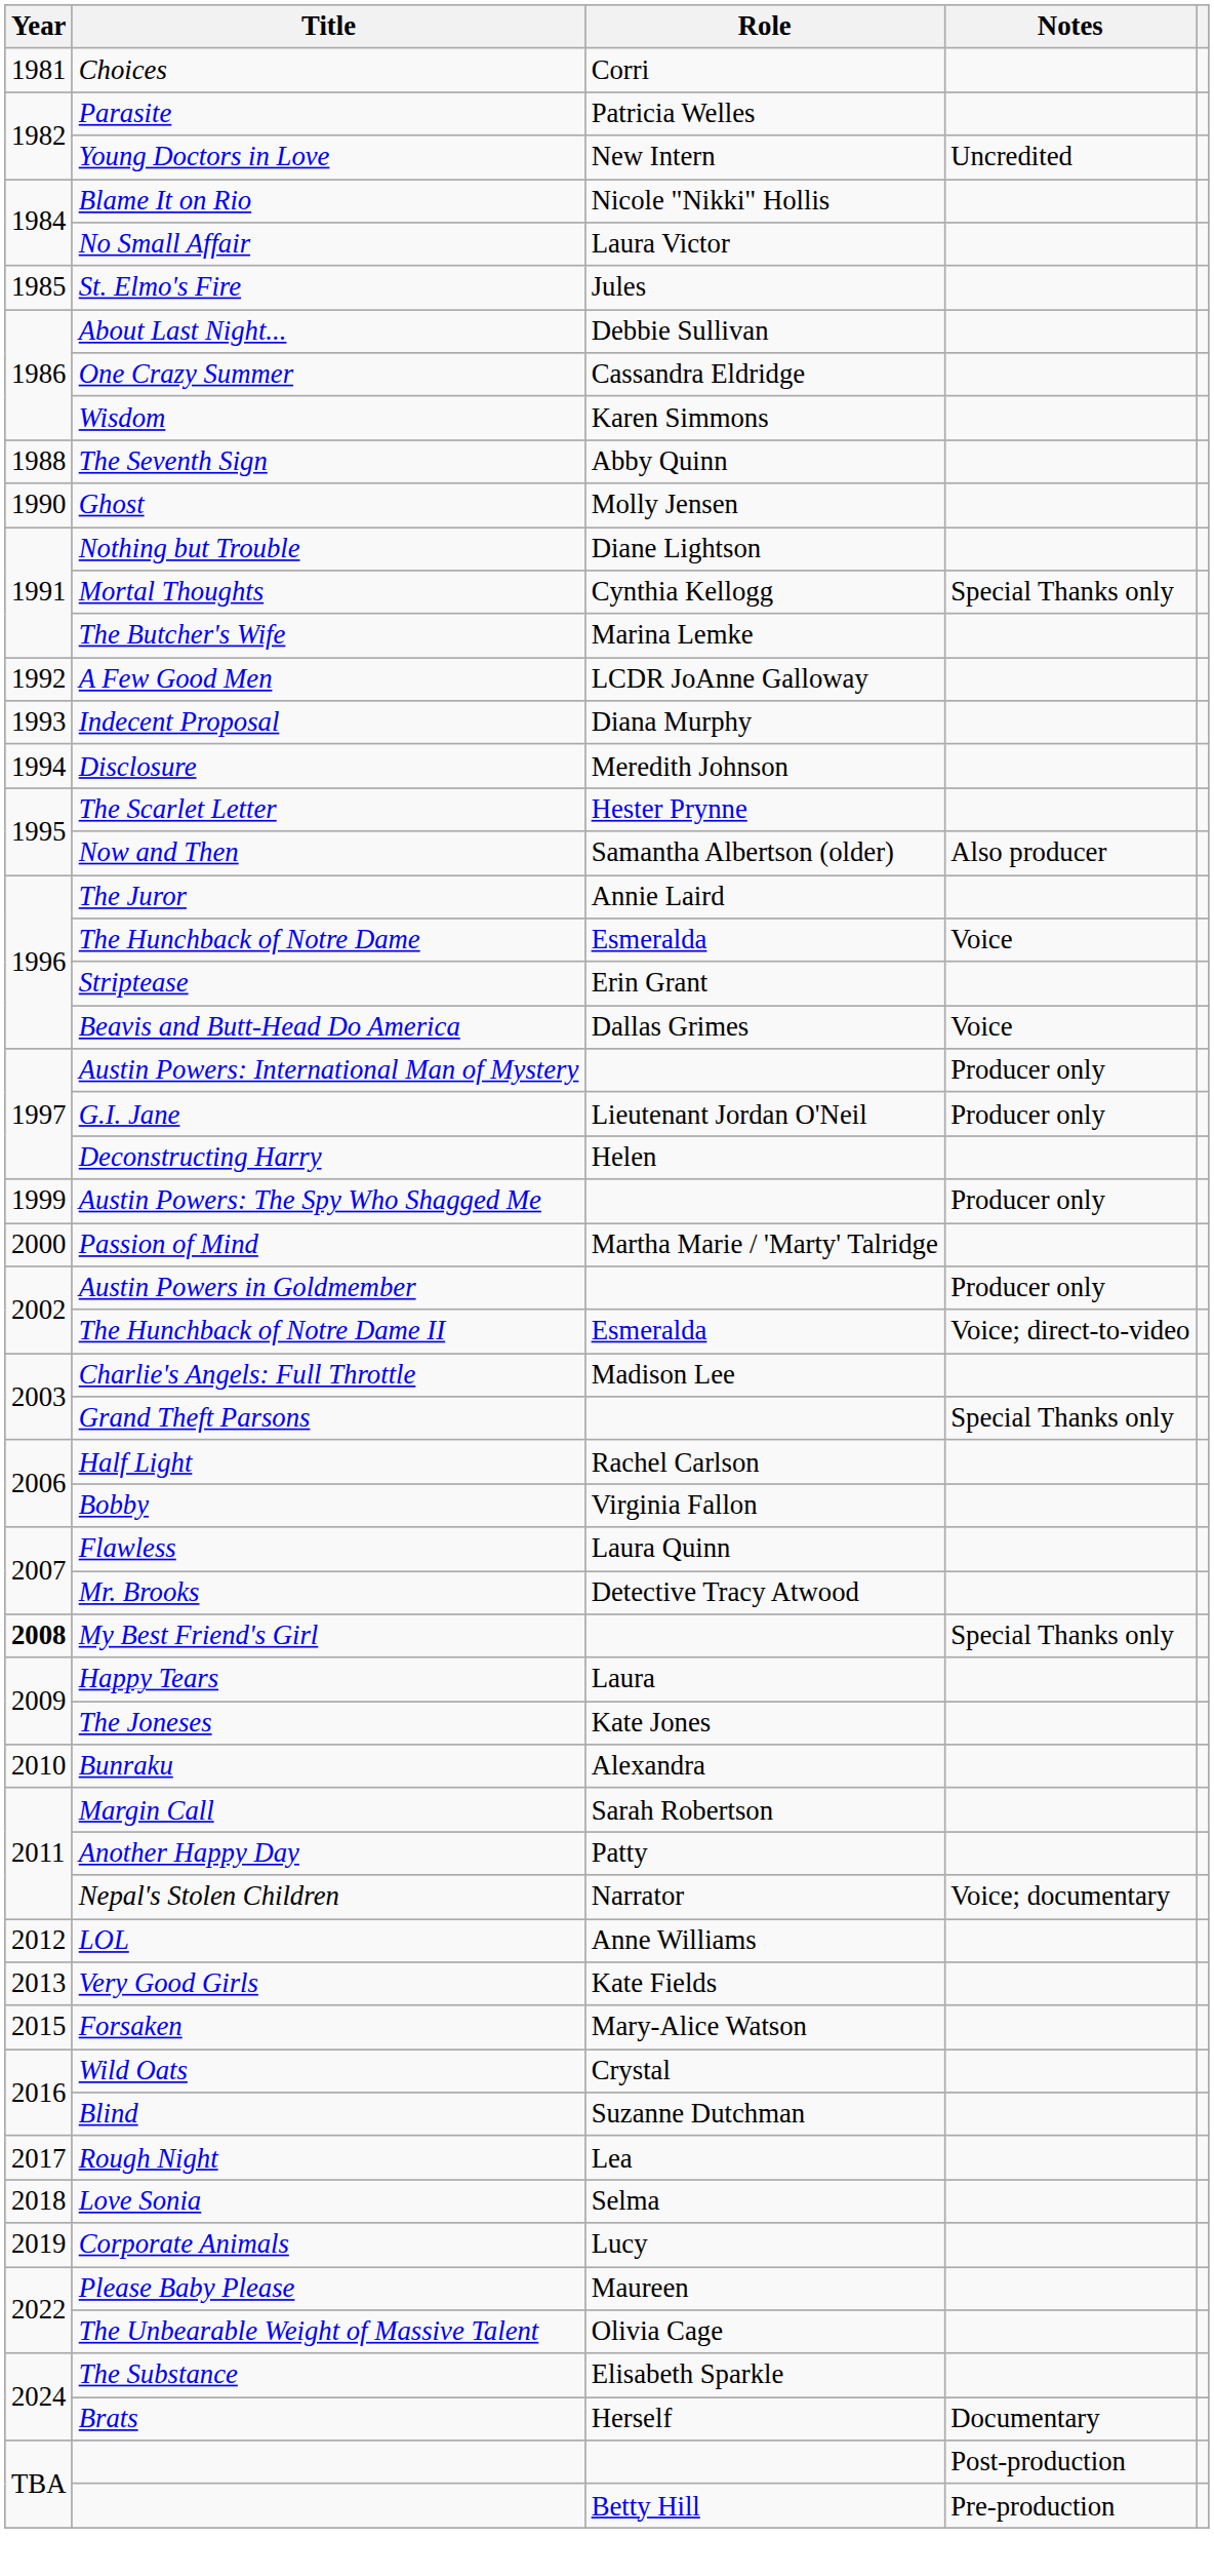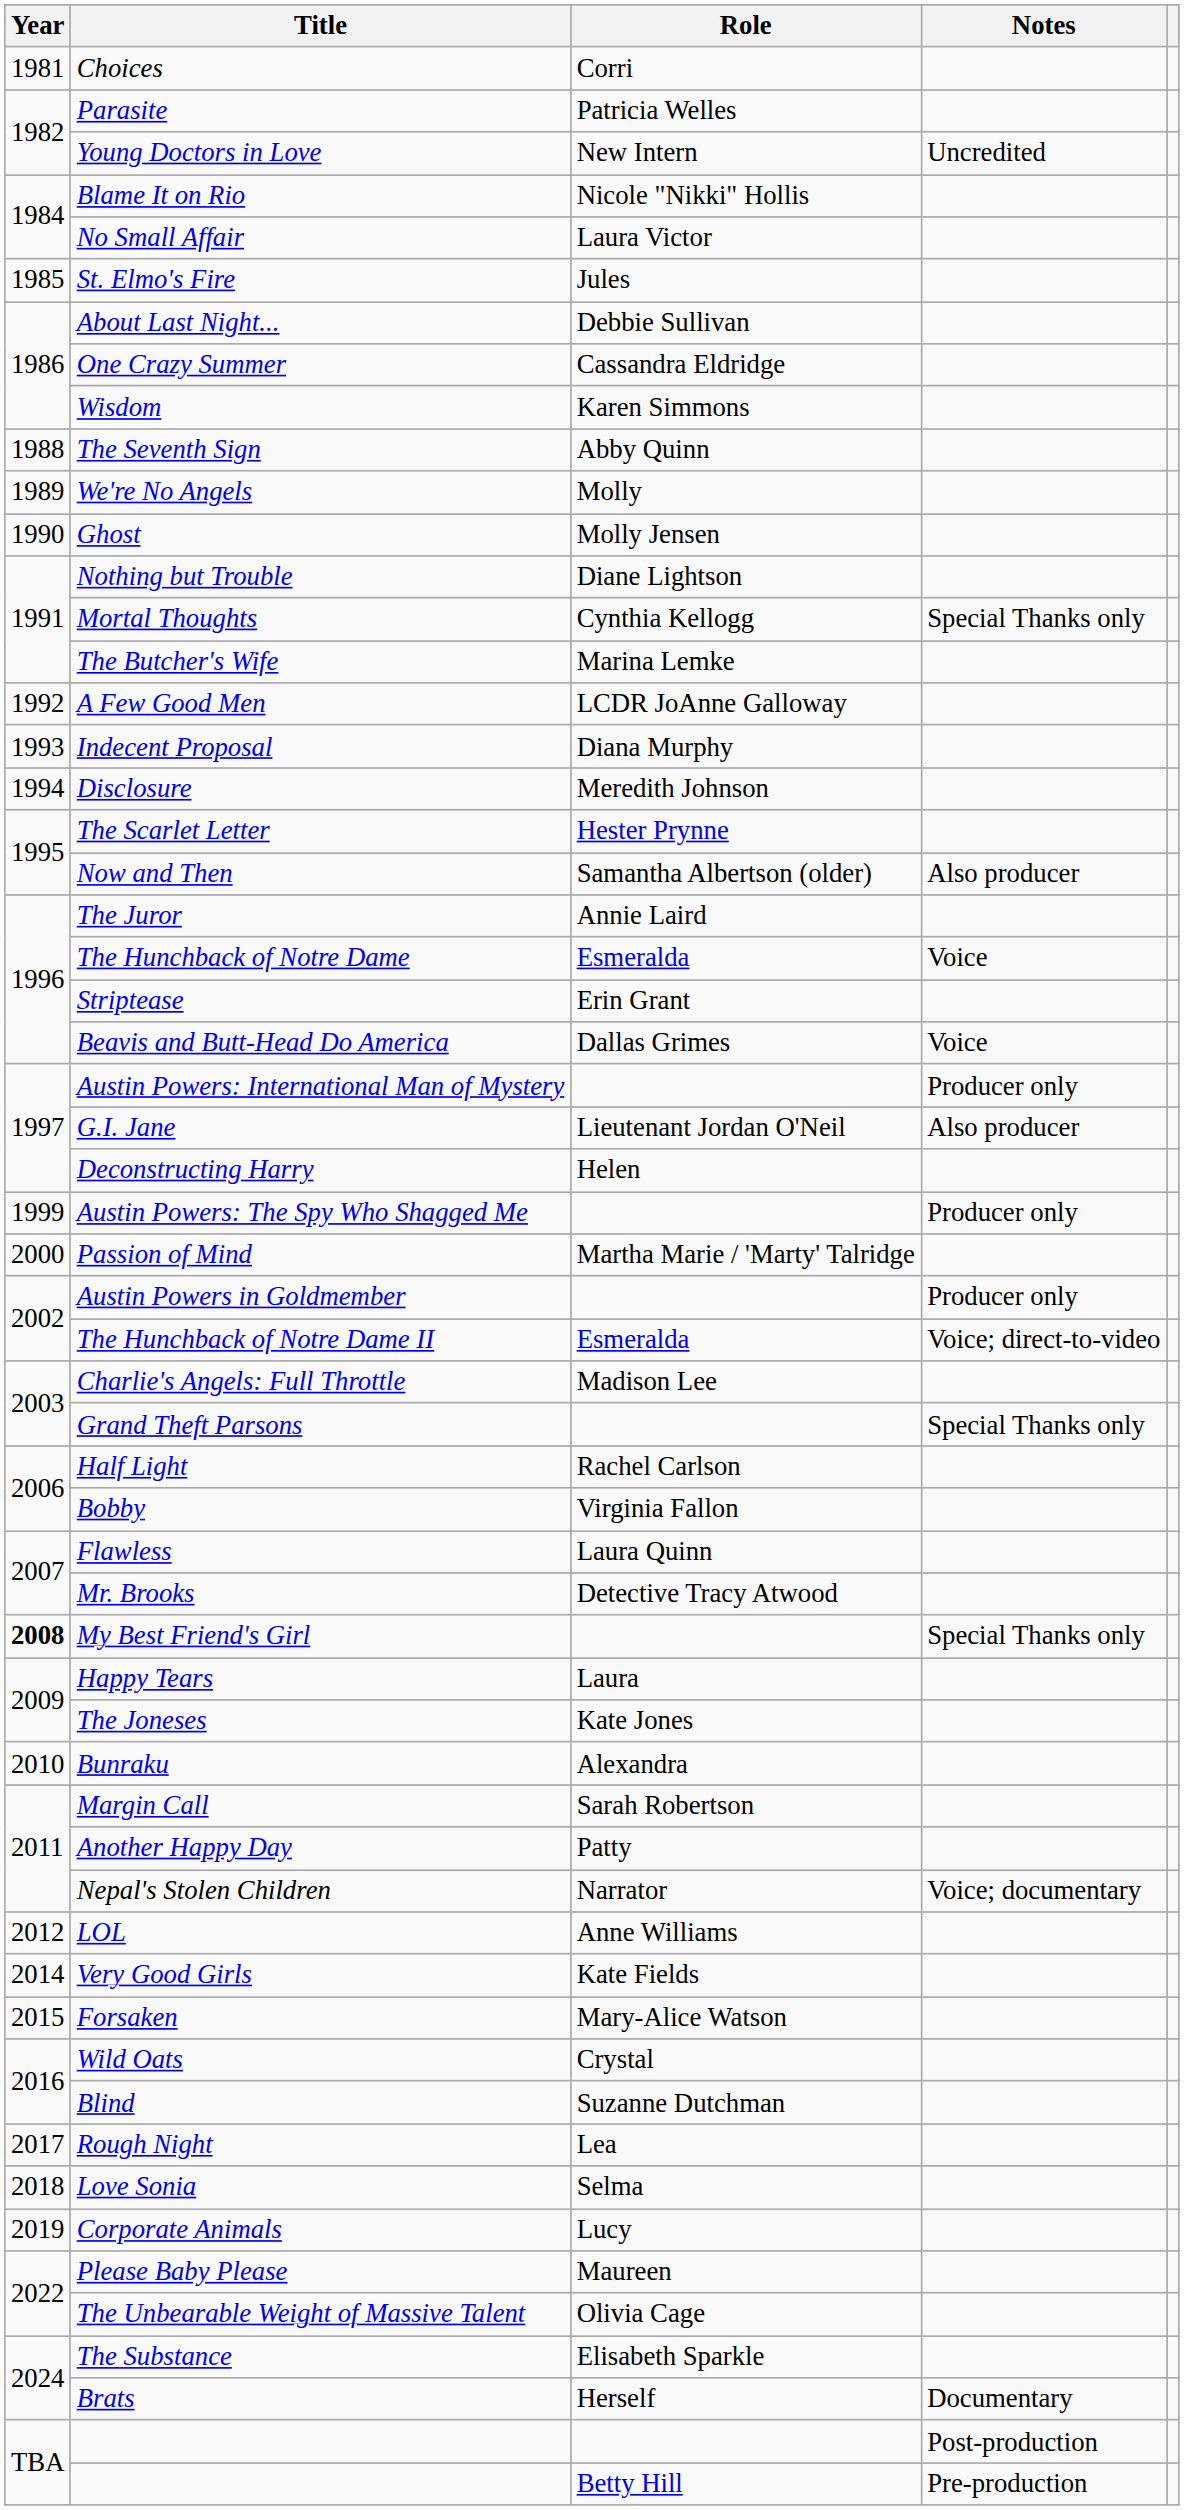+ row: 1989 | We're No Angels | Molly
G.I. Jane | Notes: Producer only -> Also producer
Very Good Girls | Year: 2013 -> 2014
